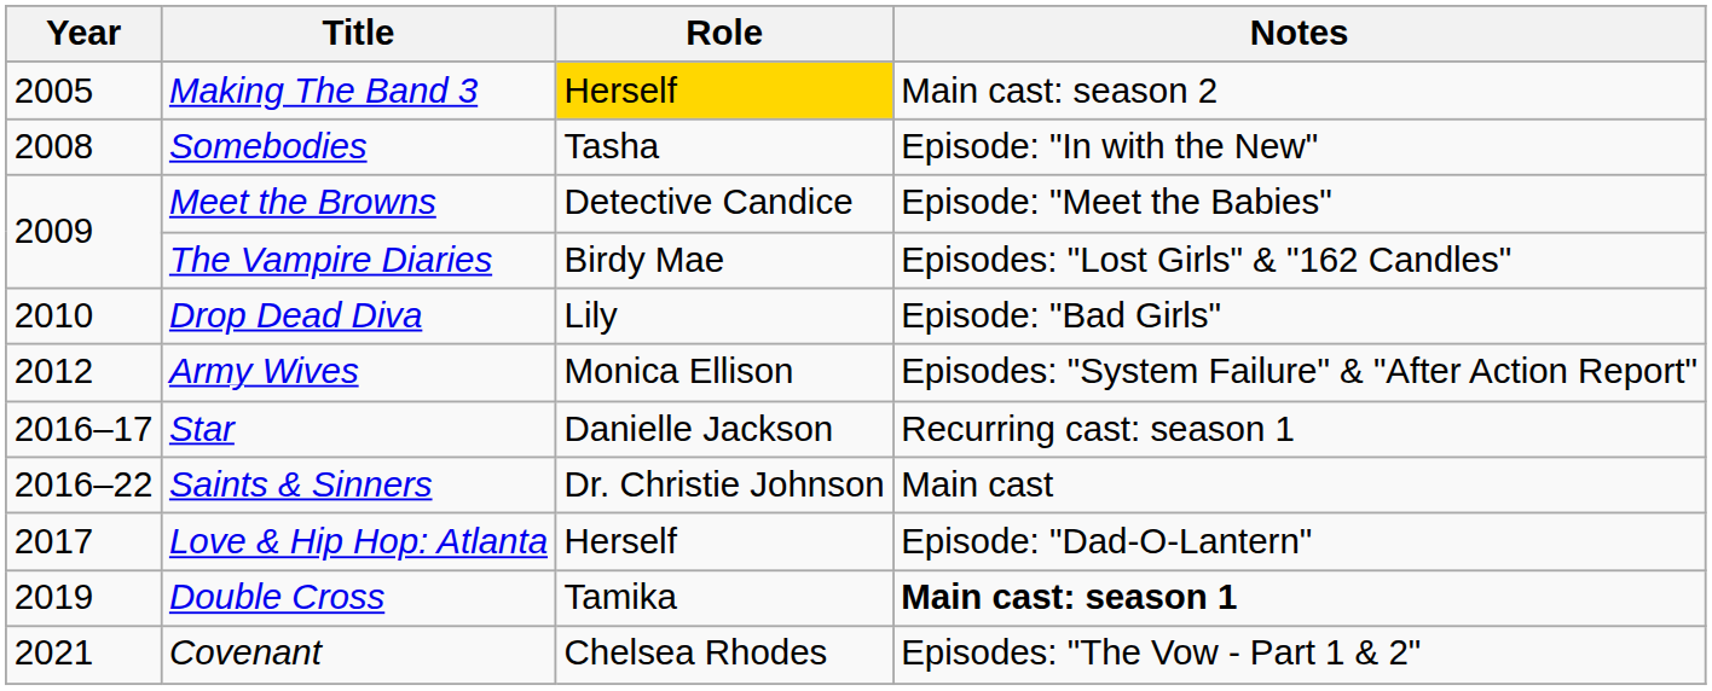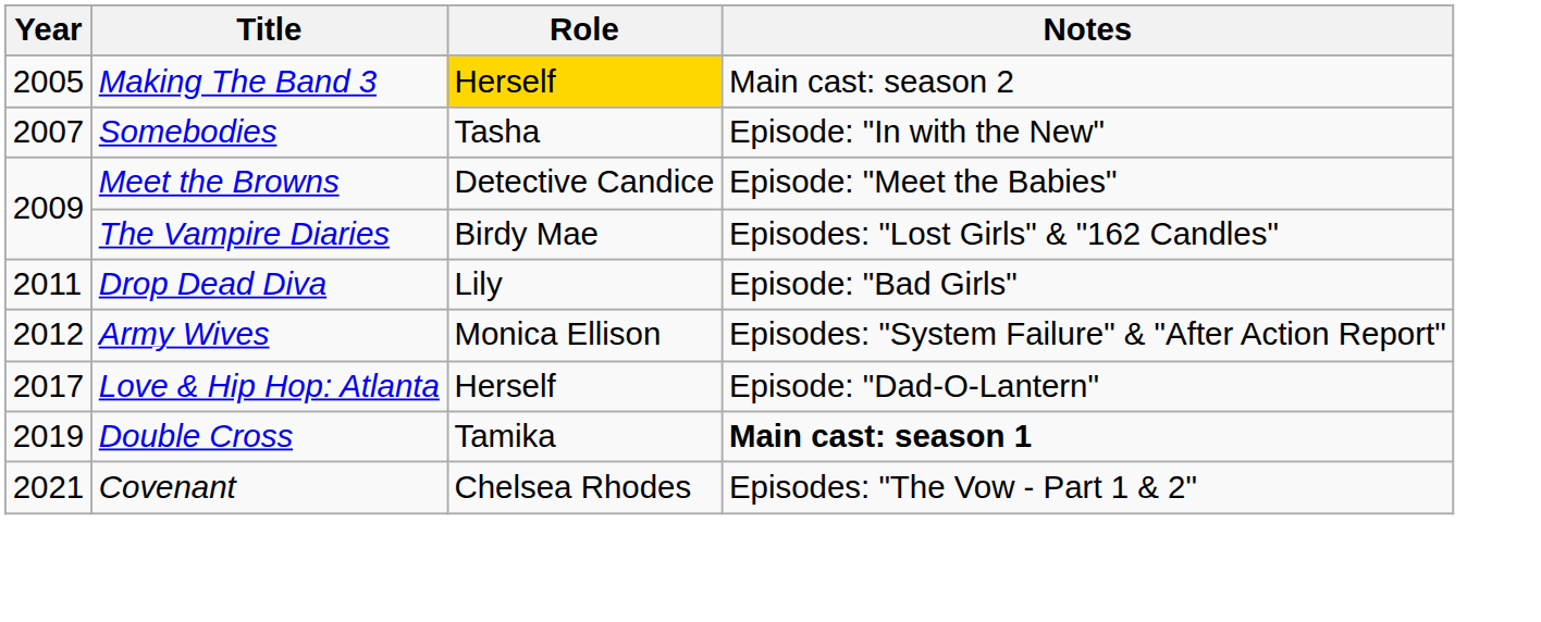Somebodies | Year: 2008 -> 2007
Drop Dead Diva | Year: 2010 -> 2011
- row: 2016–17 | Star | Danielle Jackson | Recurring cast: season 1
- row: 2016–22 | Saints & Sinners | Dr. Christie Johnson | Main cast
